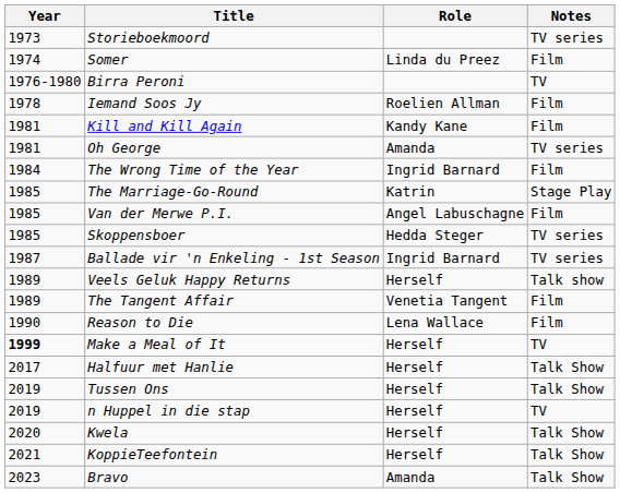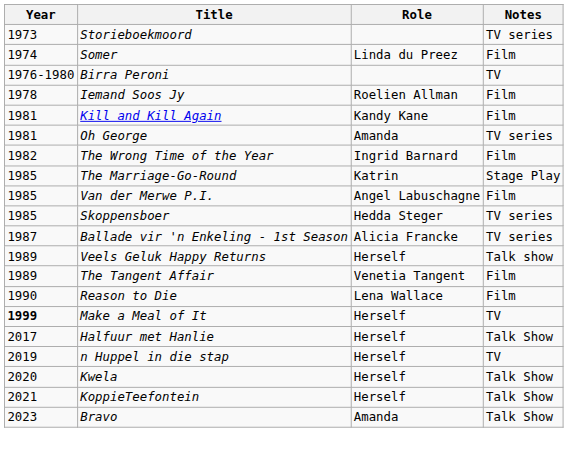The Wrong Time of the Year | Year: 1984 -> 1982
Ballade vir 'n Enkeling - 1st Season | Role: Ingrid Barnard -> Alicia Francke
- row: 2019 | Tussen Ons | Herself | Talk Show
